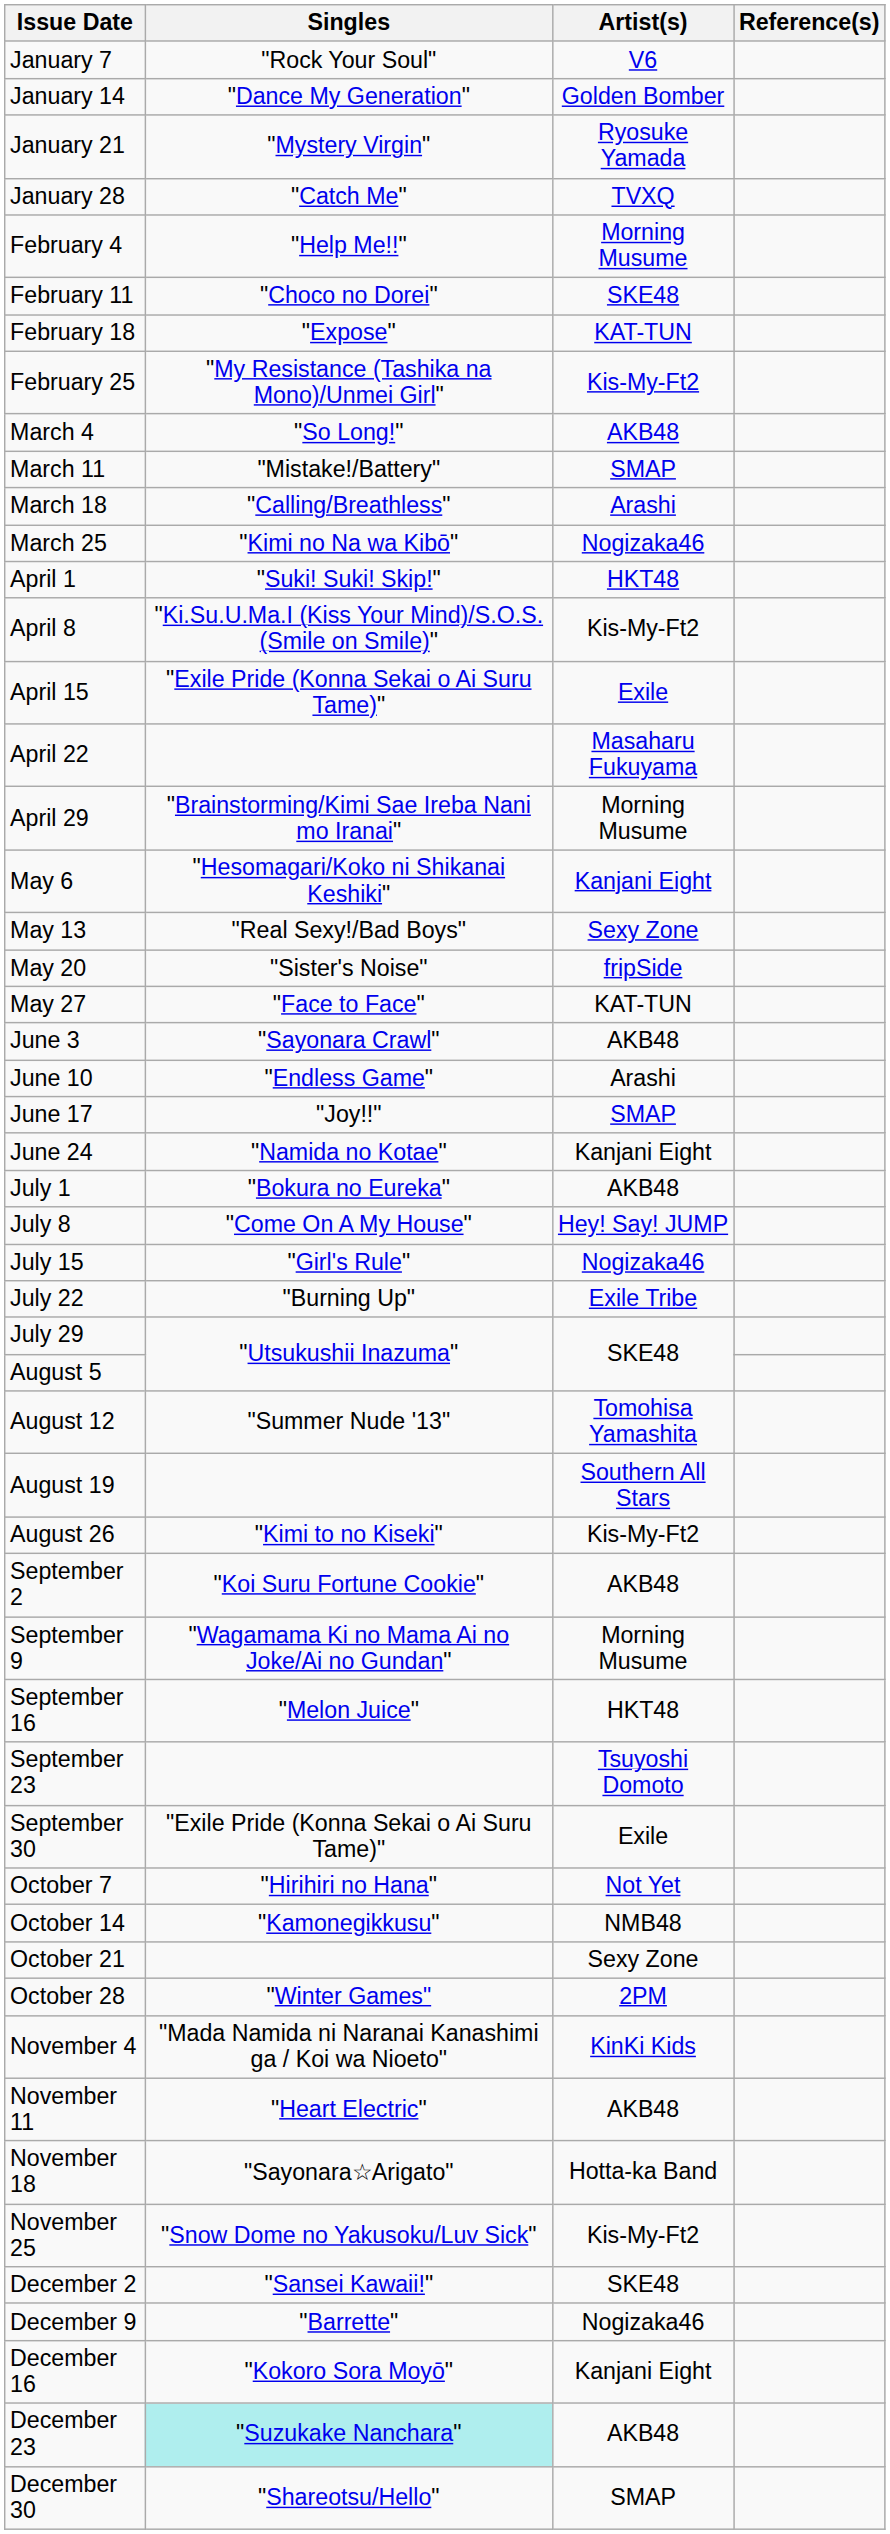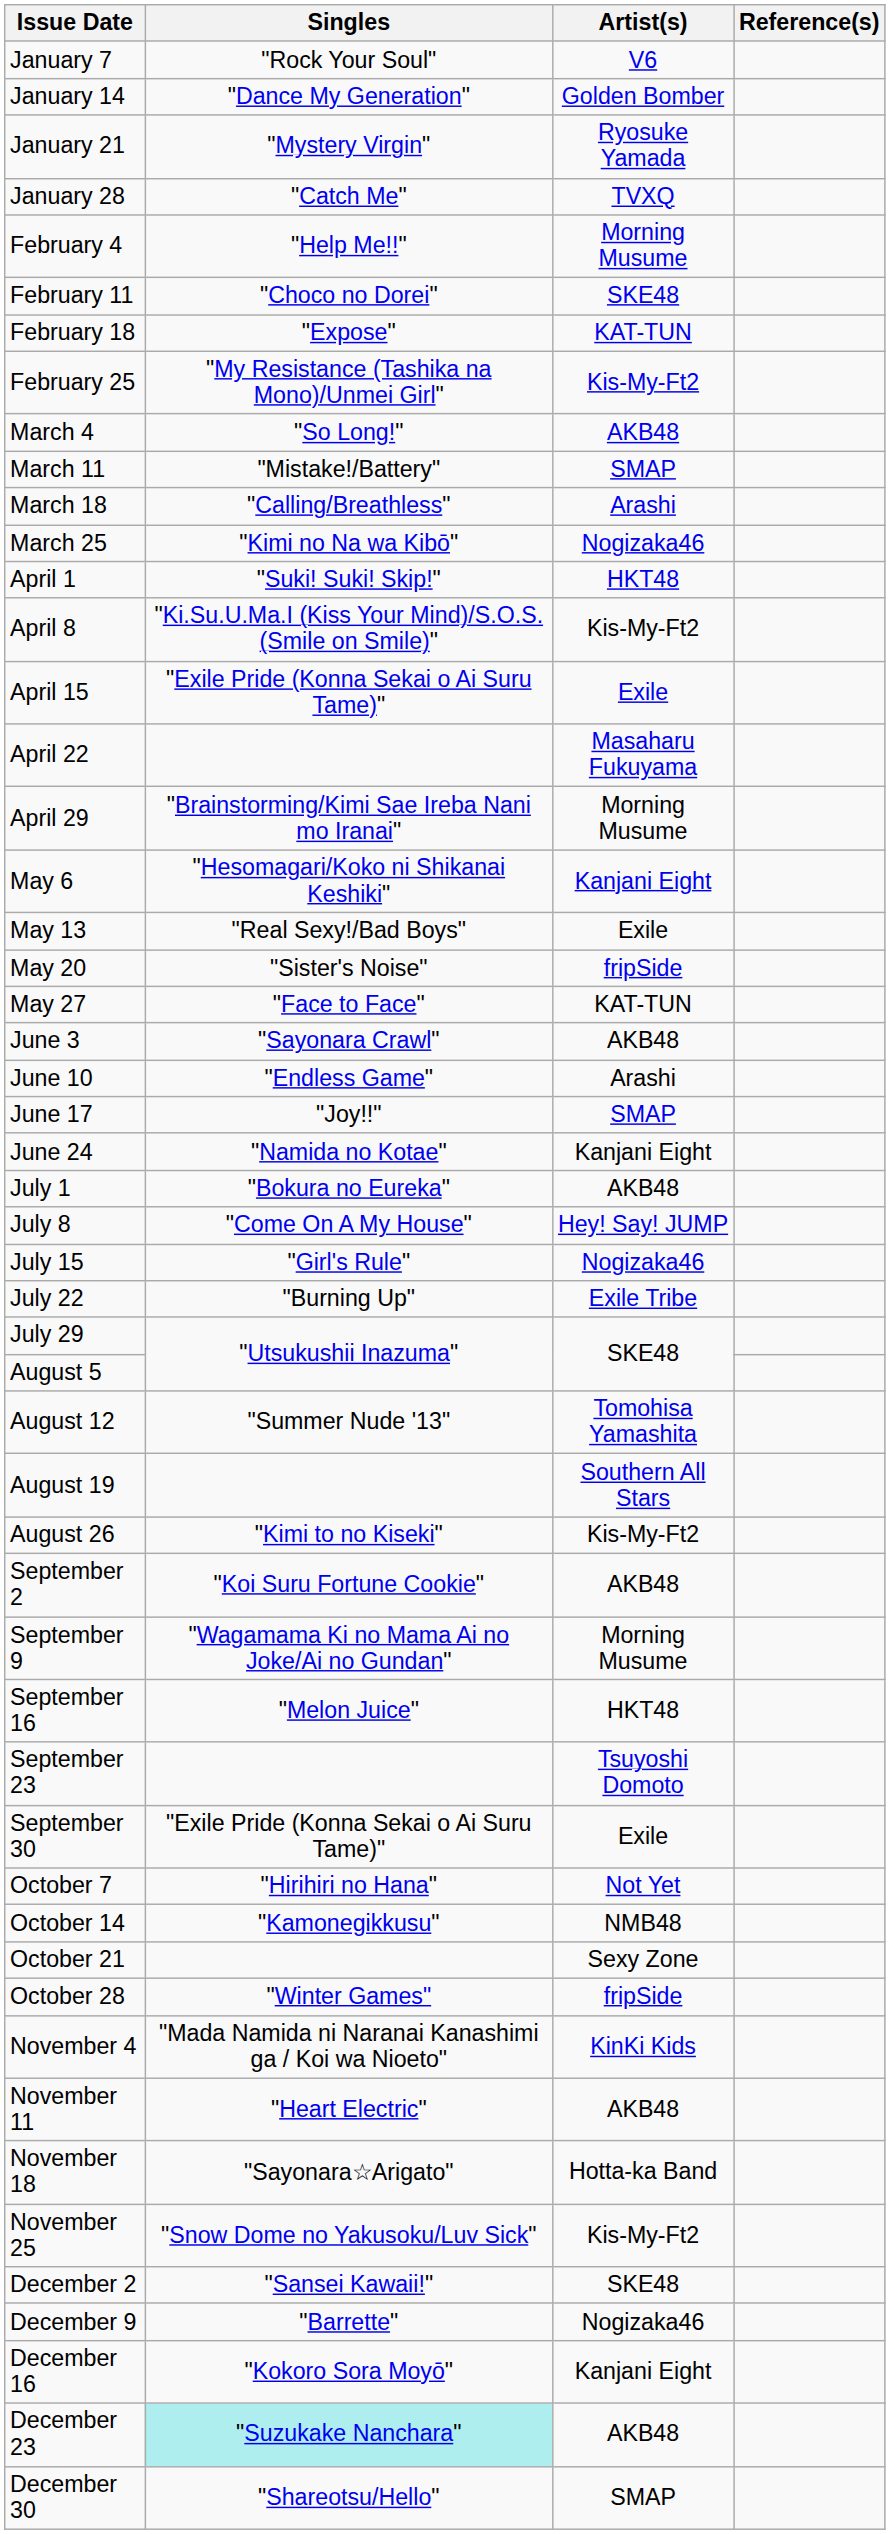May 13 | Artist(s): Sexy Zone -> Exile
October 28 | Artist(s): 2PM -> fripSide
